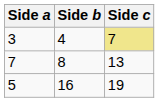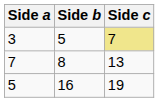3 | Side b: 4 -> 5
